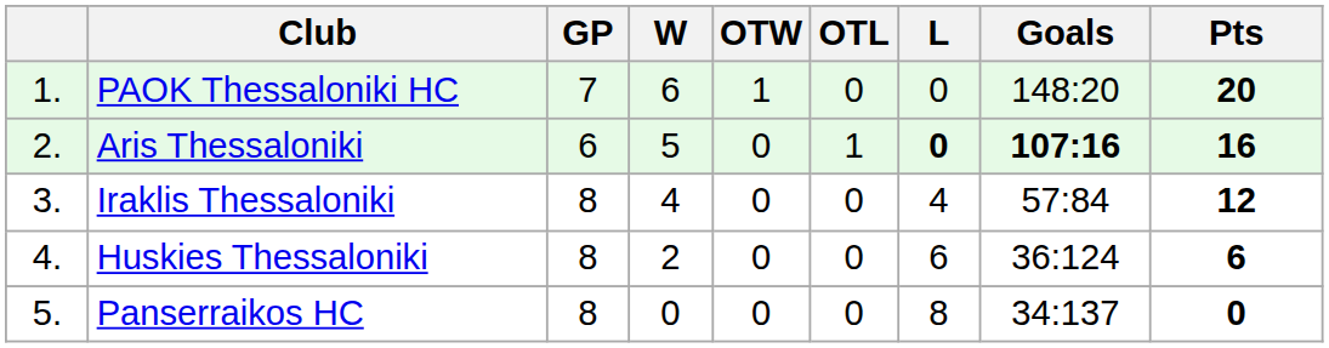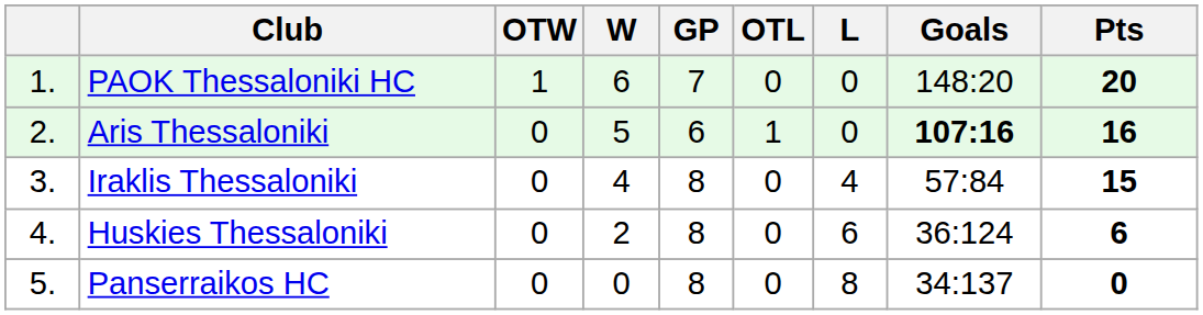columns swapped: GP <-> OTW
Aris Thessaloniki | L: bold -> normal
Iraklis Thessaloniki | Pts: 12 -> 15
